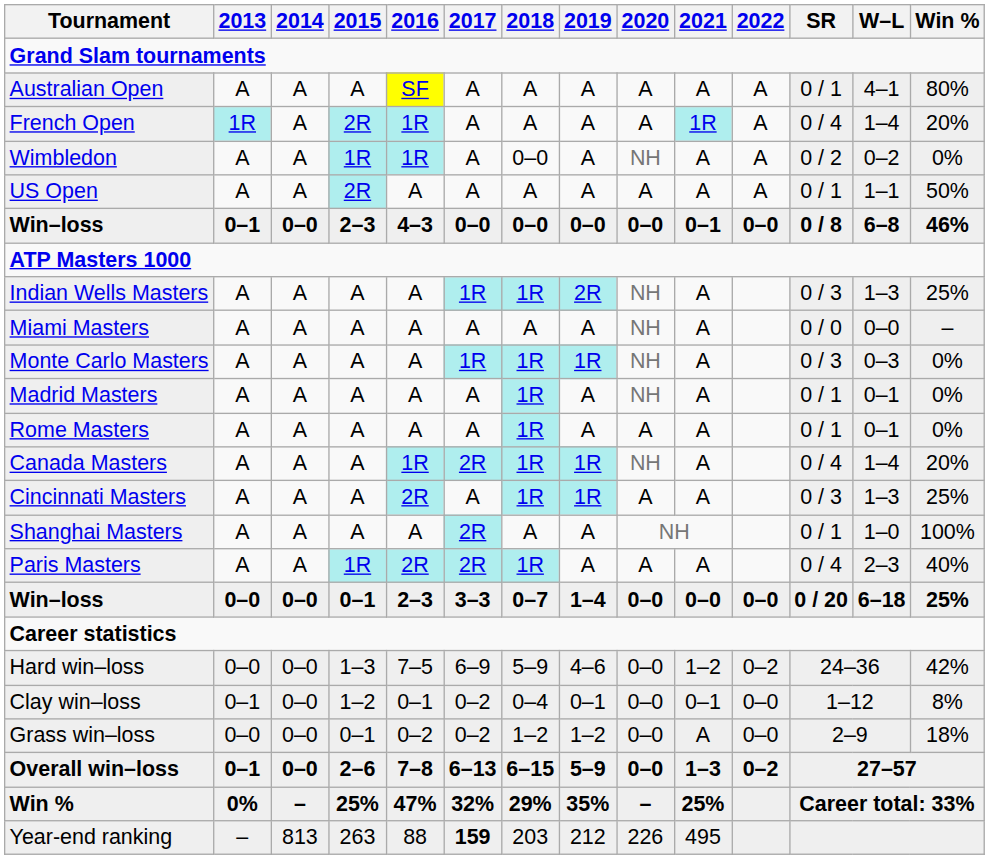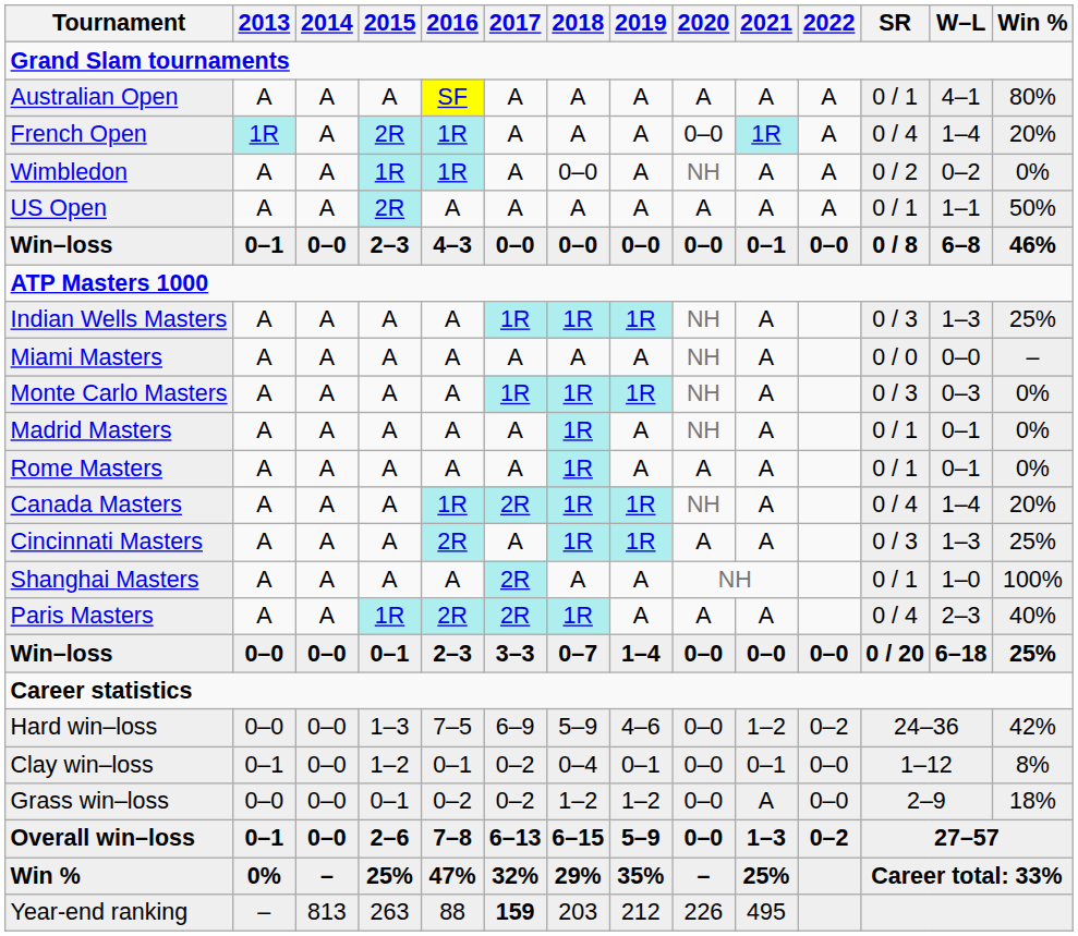French Open | 2020: A -> 0–0
Indian Wells Masters | 2019: 2R -> 1R
